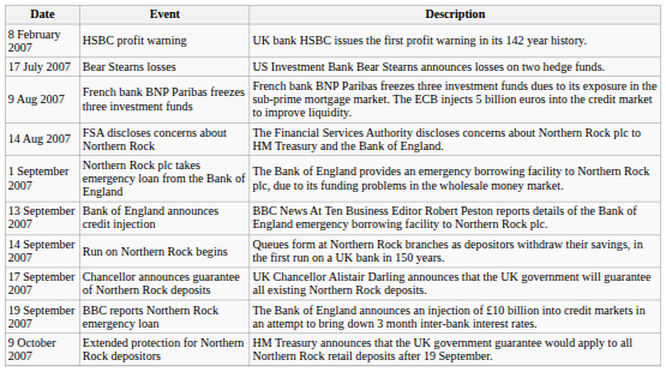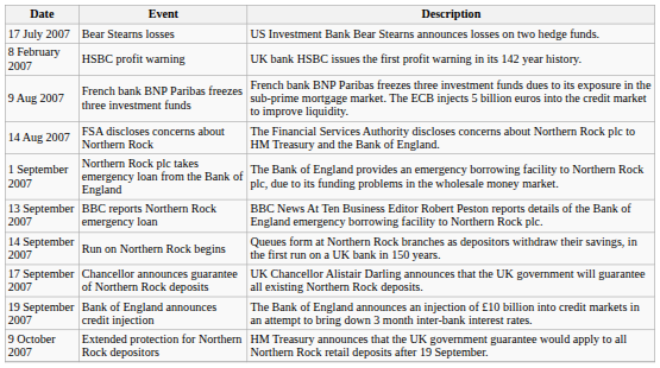rows swapped: 8 February 2007 <-> 17 July 2007
13 September 2007 | Event: Bank of England announces credit injection -> BBC reports Northern Rock emergency loan
19 September 2007 | Event: BBC reports Northern Rock emergency loan -> Bank of England announces credit injection
